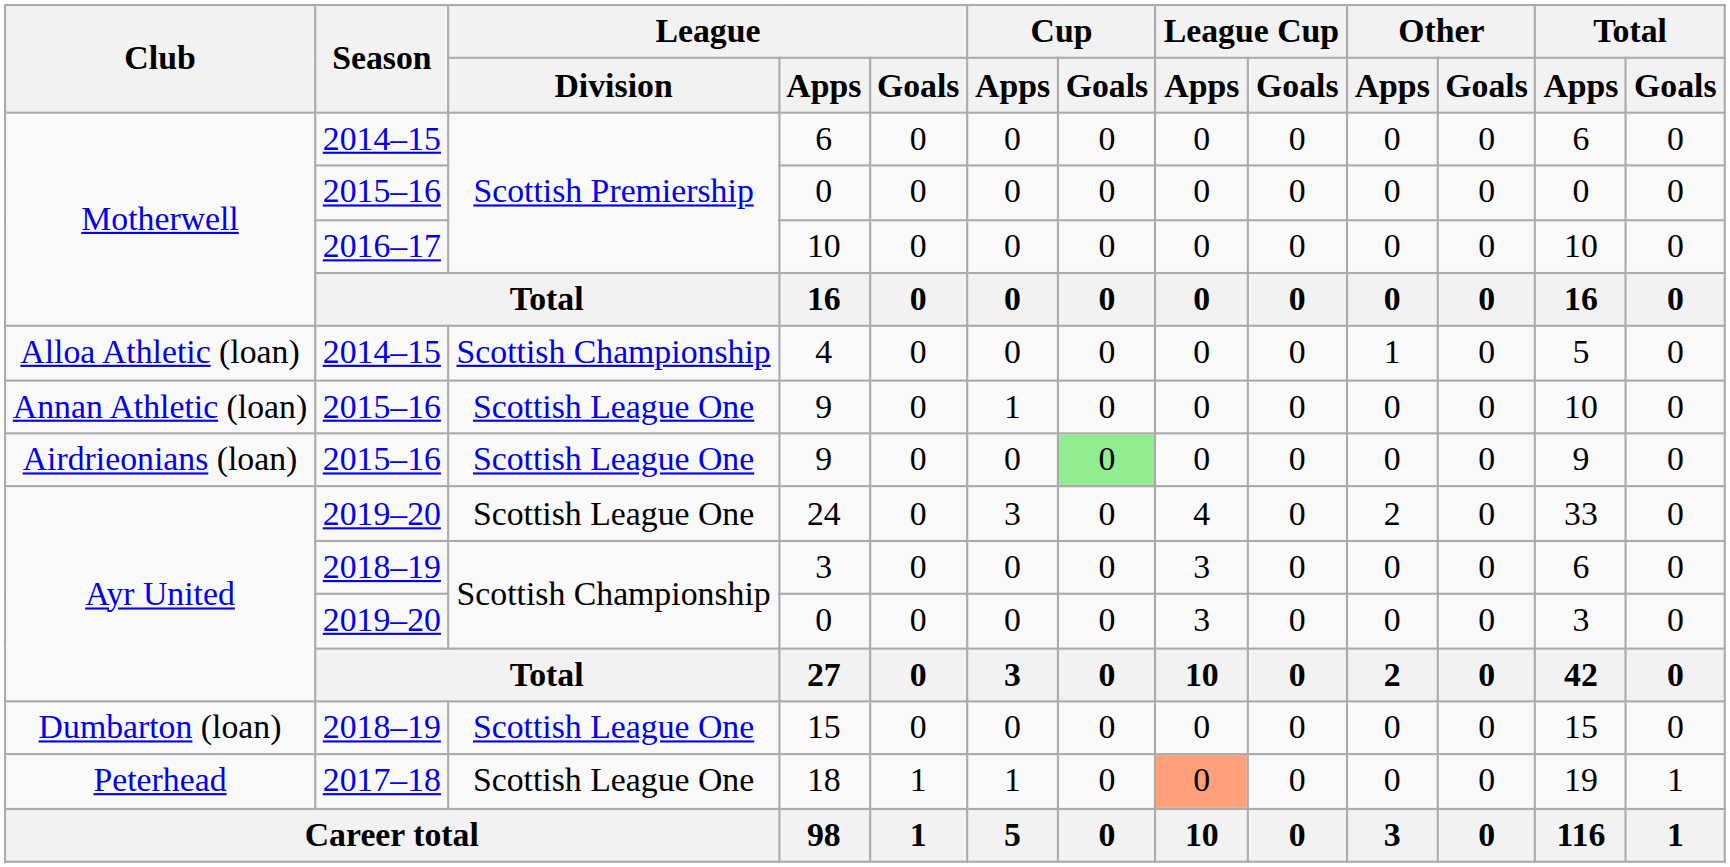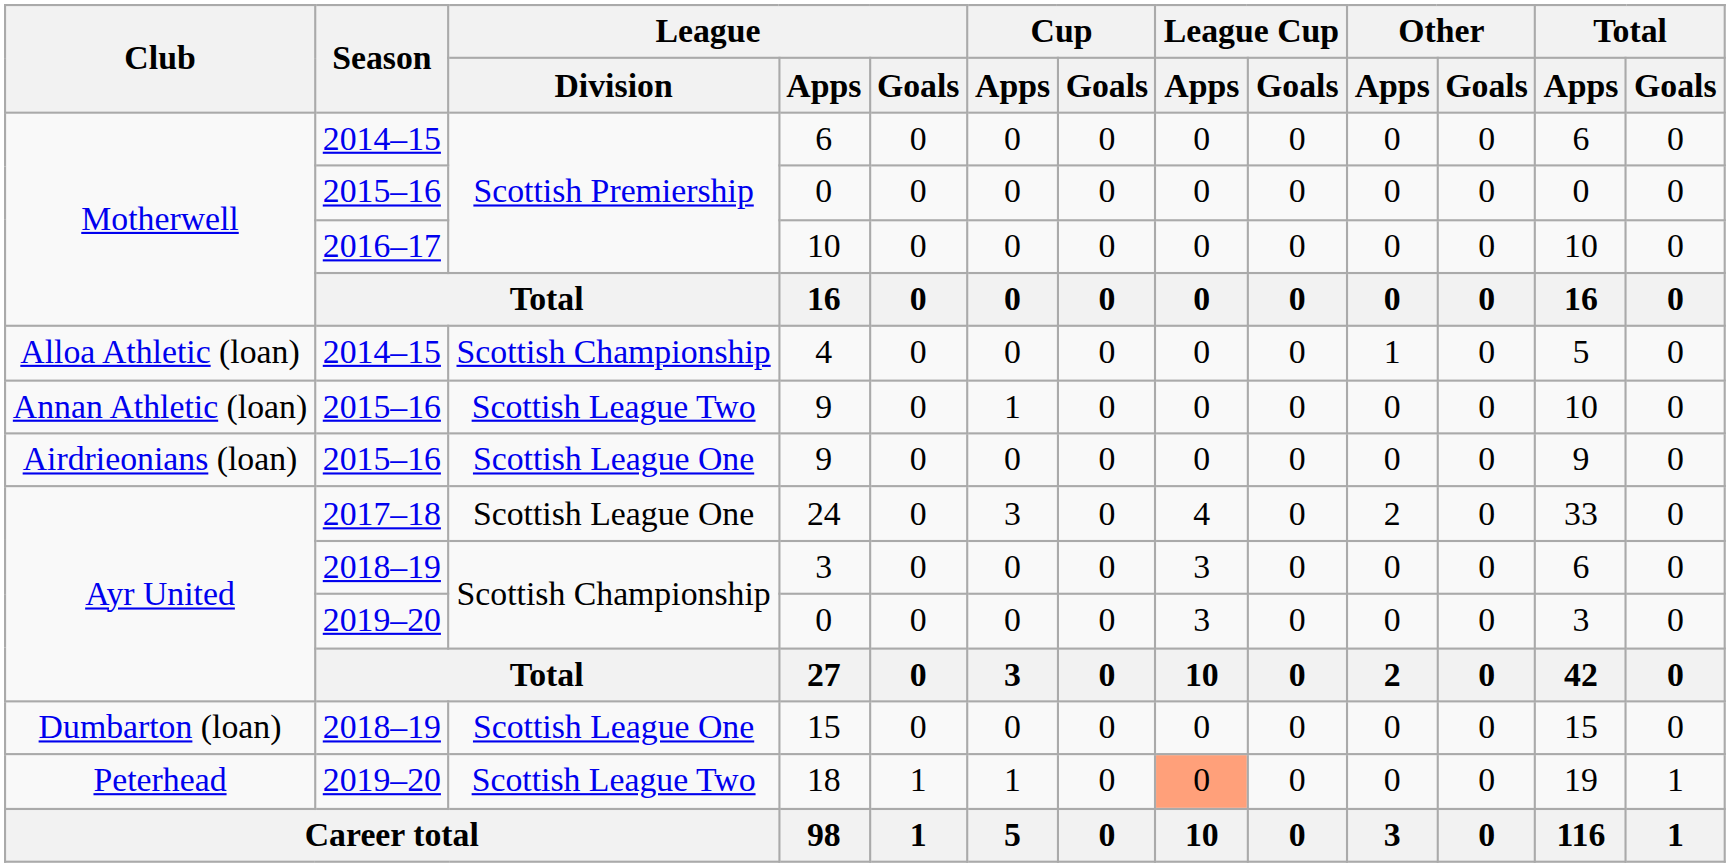Annan Athletic (loan) / 9 | League / Division: Scottish League One -> Scottish League Two
Airdrieonians (loan) / 9 | Cup / Goals: lightgreen background -> no background
24 | Season: 2019–20 -> 2017–18
18 | Season: 2017–18 -> 2019–20
18 | League / Division: Scottish League One -> Scottish League Two
